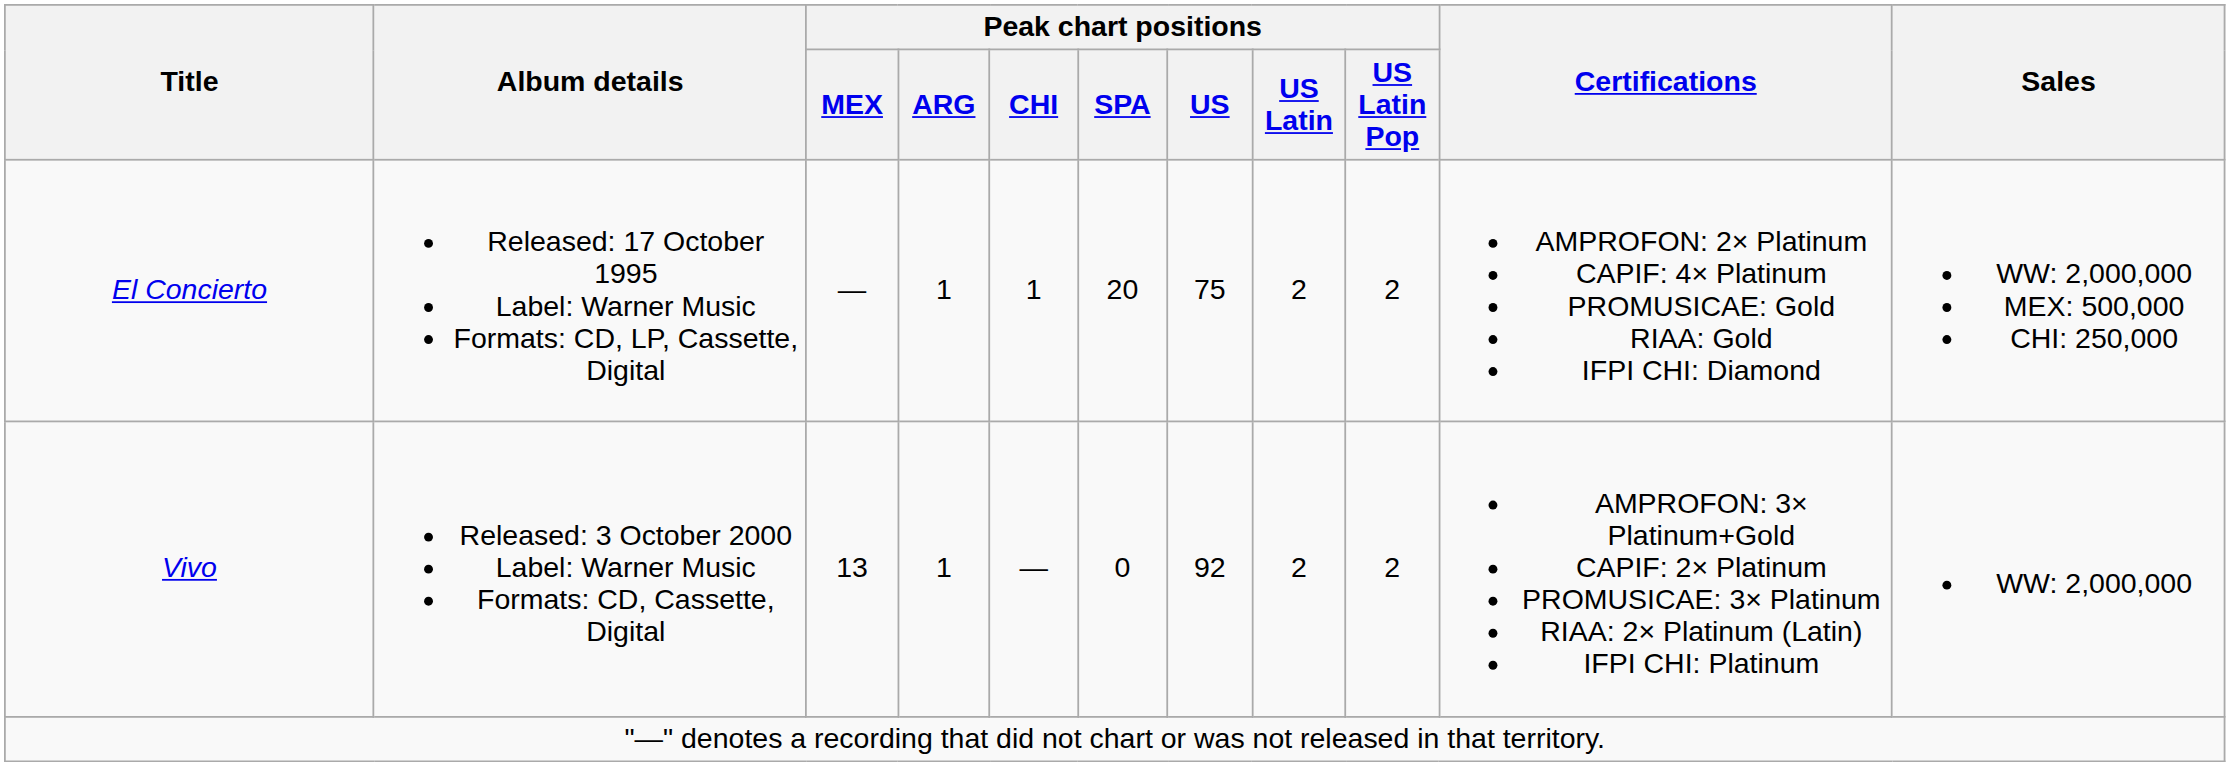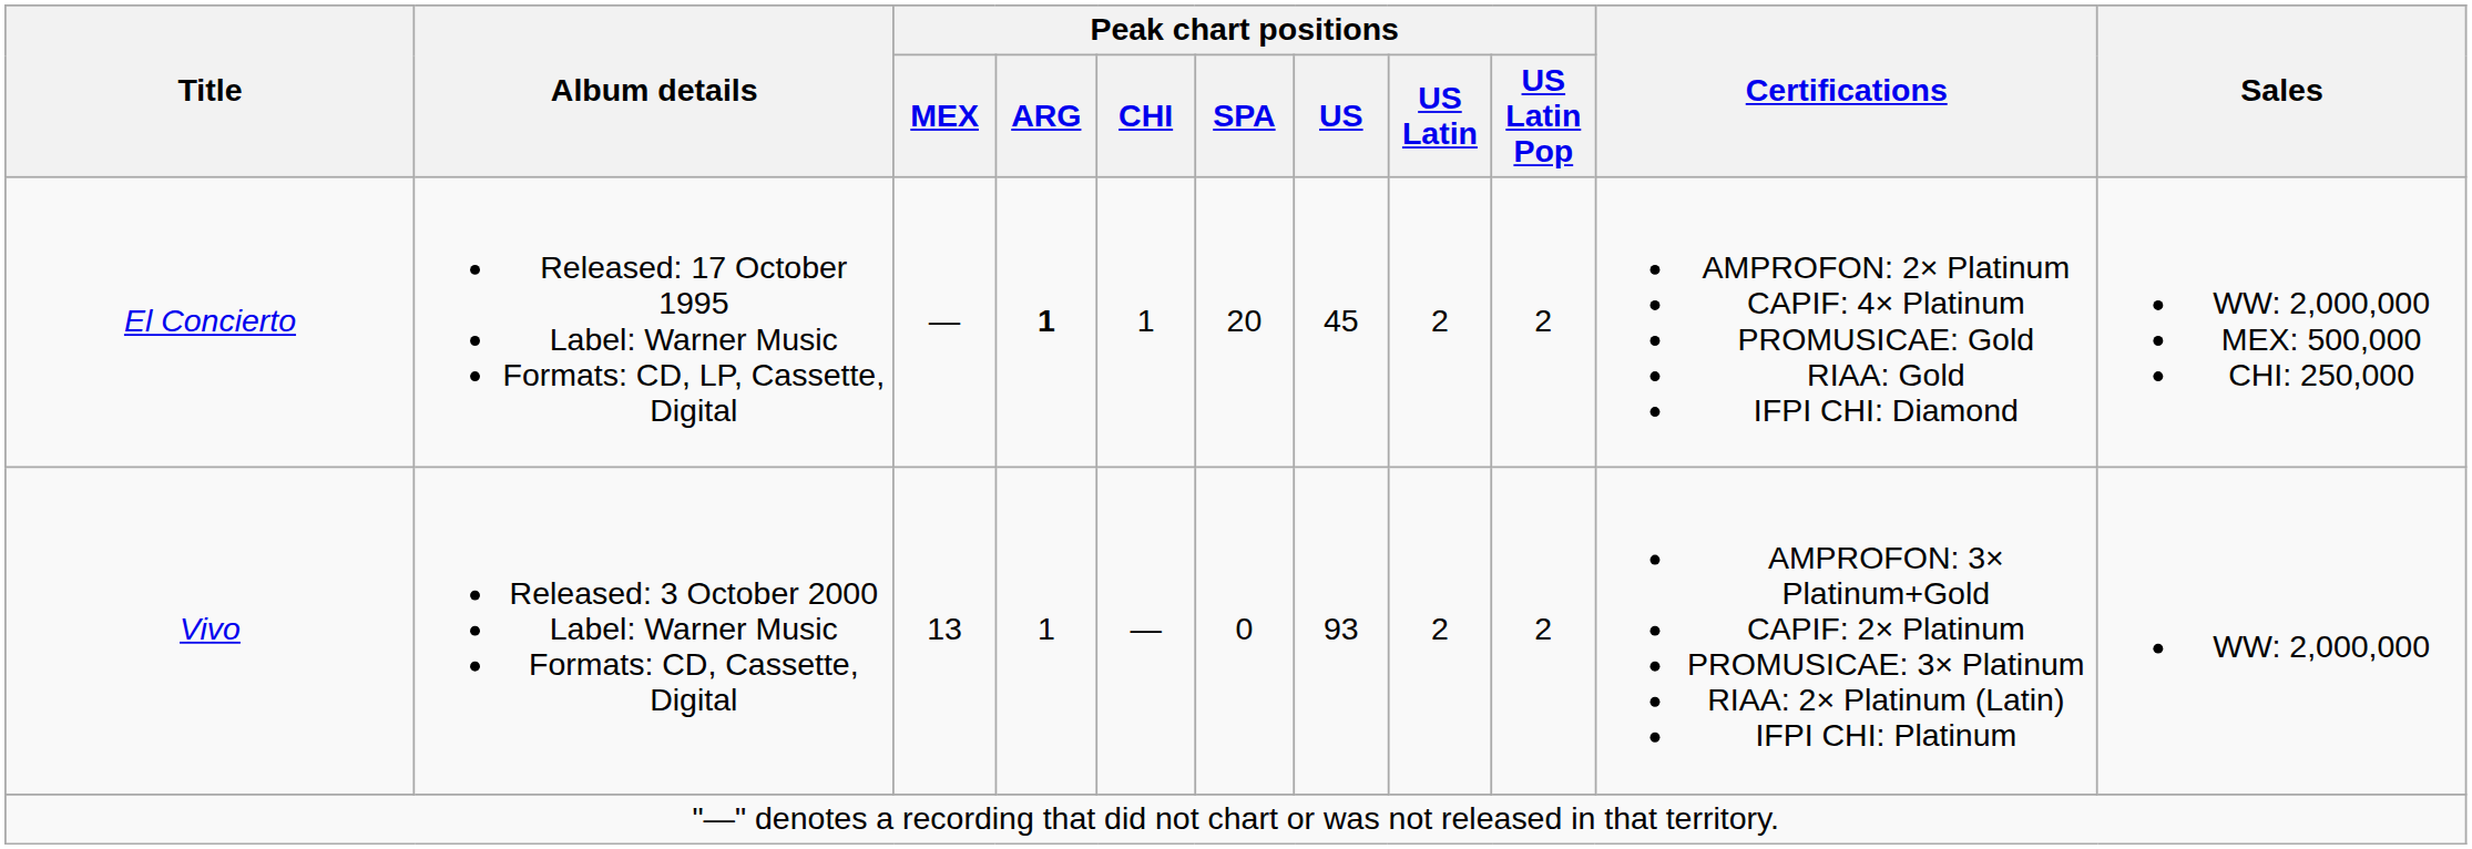El Concierto | Peak chart positions / ARG: normal -> bold
El Concierto | Peak chart positions / US: 75 -> 45
Vivo | Peak chart positions / US: 92 -> 93
